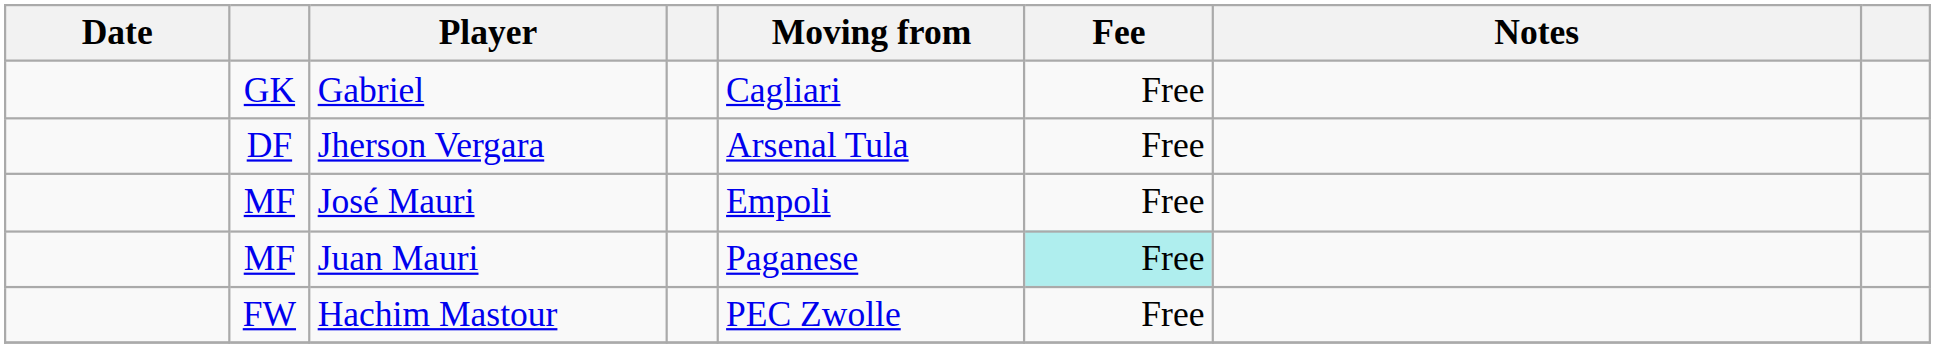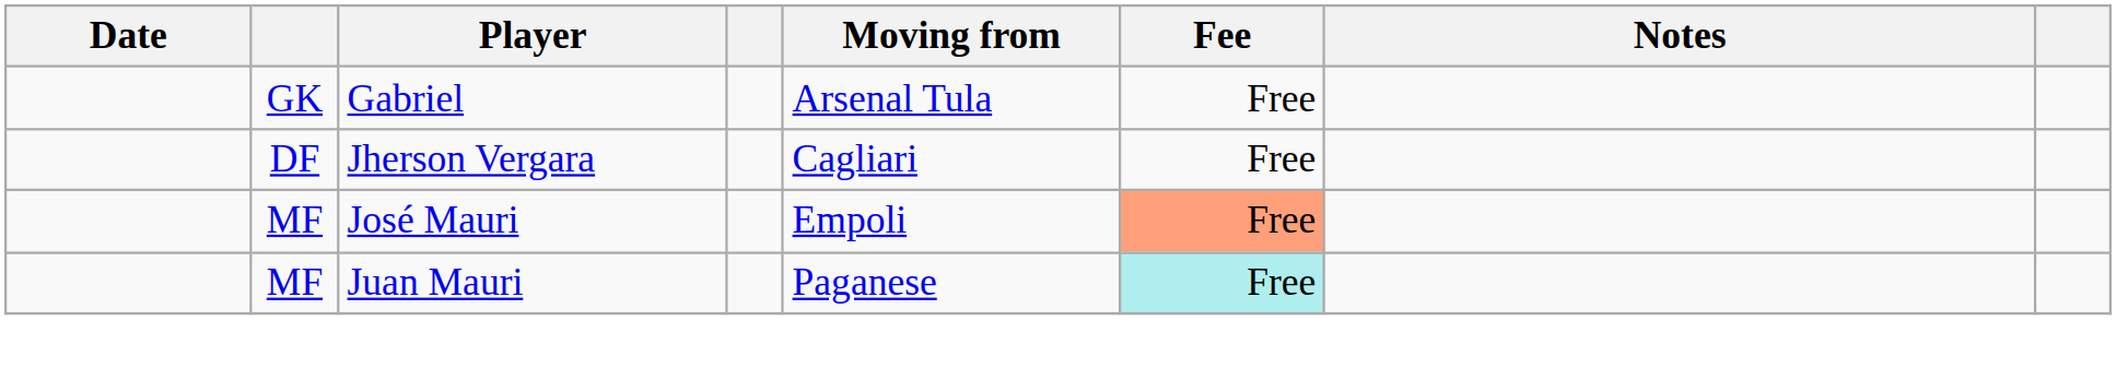Gabriel | Moving from: Cagliari -> Arsenal Tula
Jherson Vergara | Moving from: Arsenal Tula -> Cagliari
José Mauri | Fee: no background -> lightsalmon background
- row: FW | Hachim Mastour | PEC Zwolle | Free
